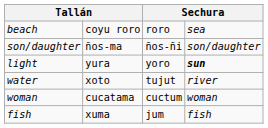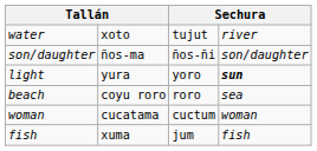rows swapped: water <-> beach
